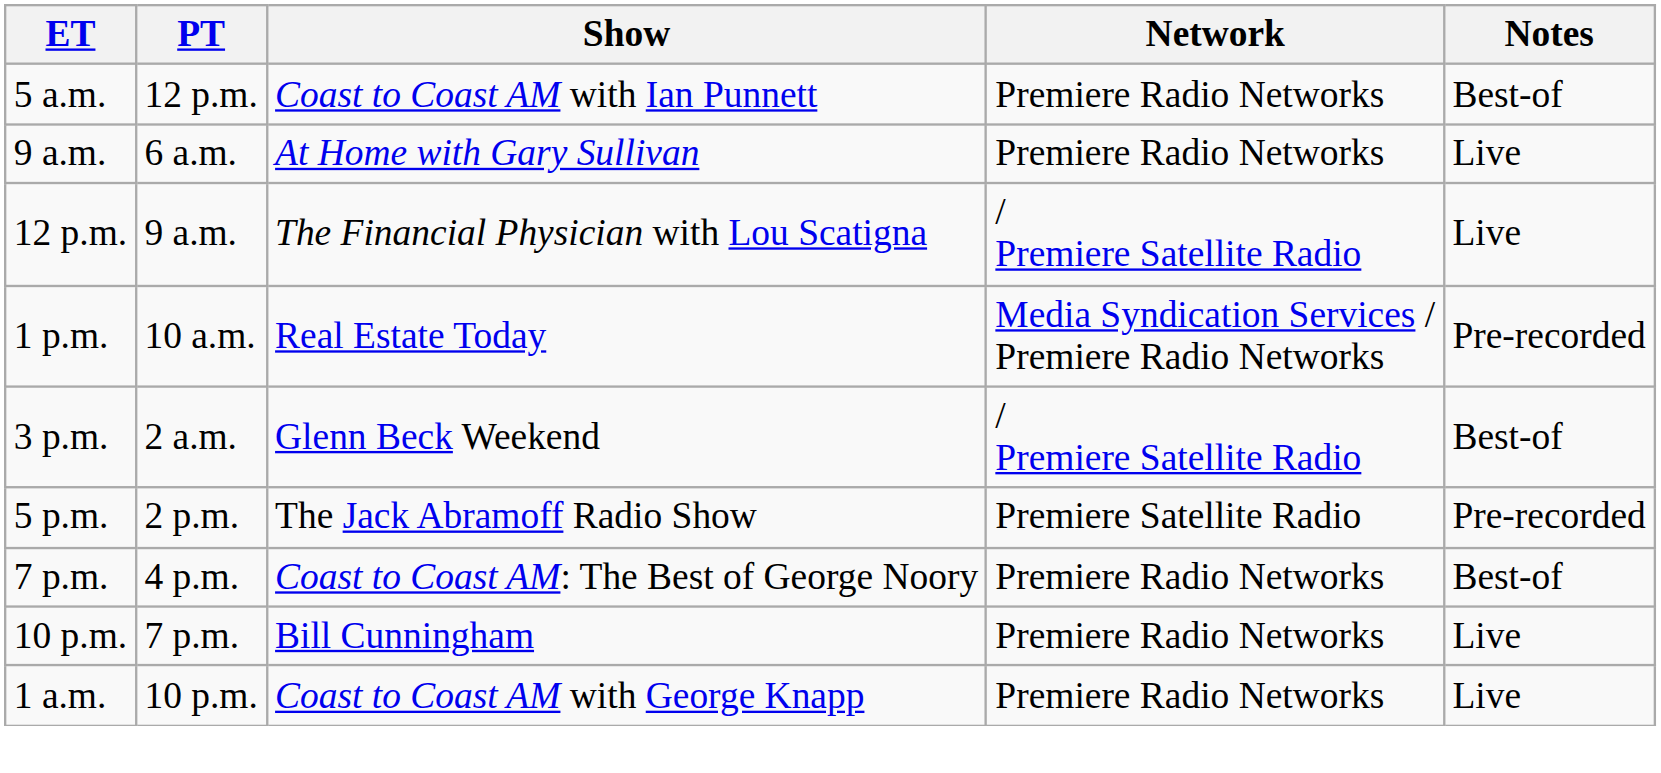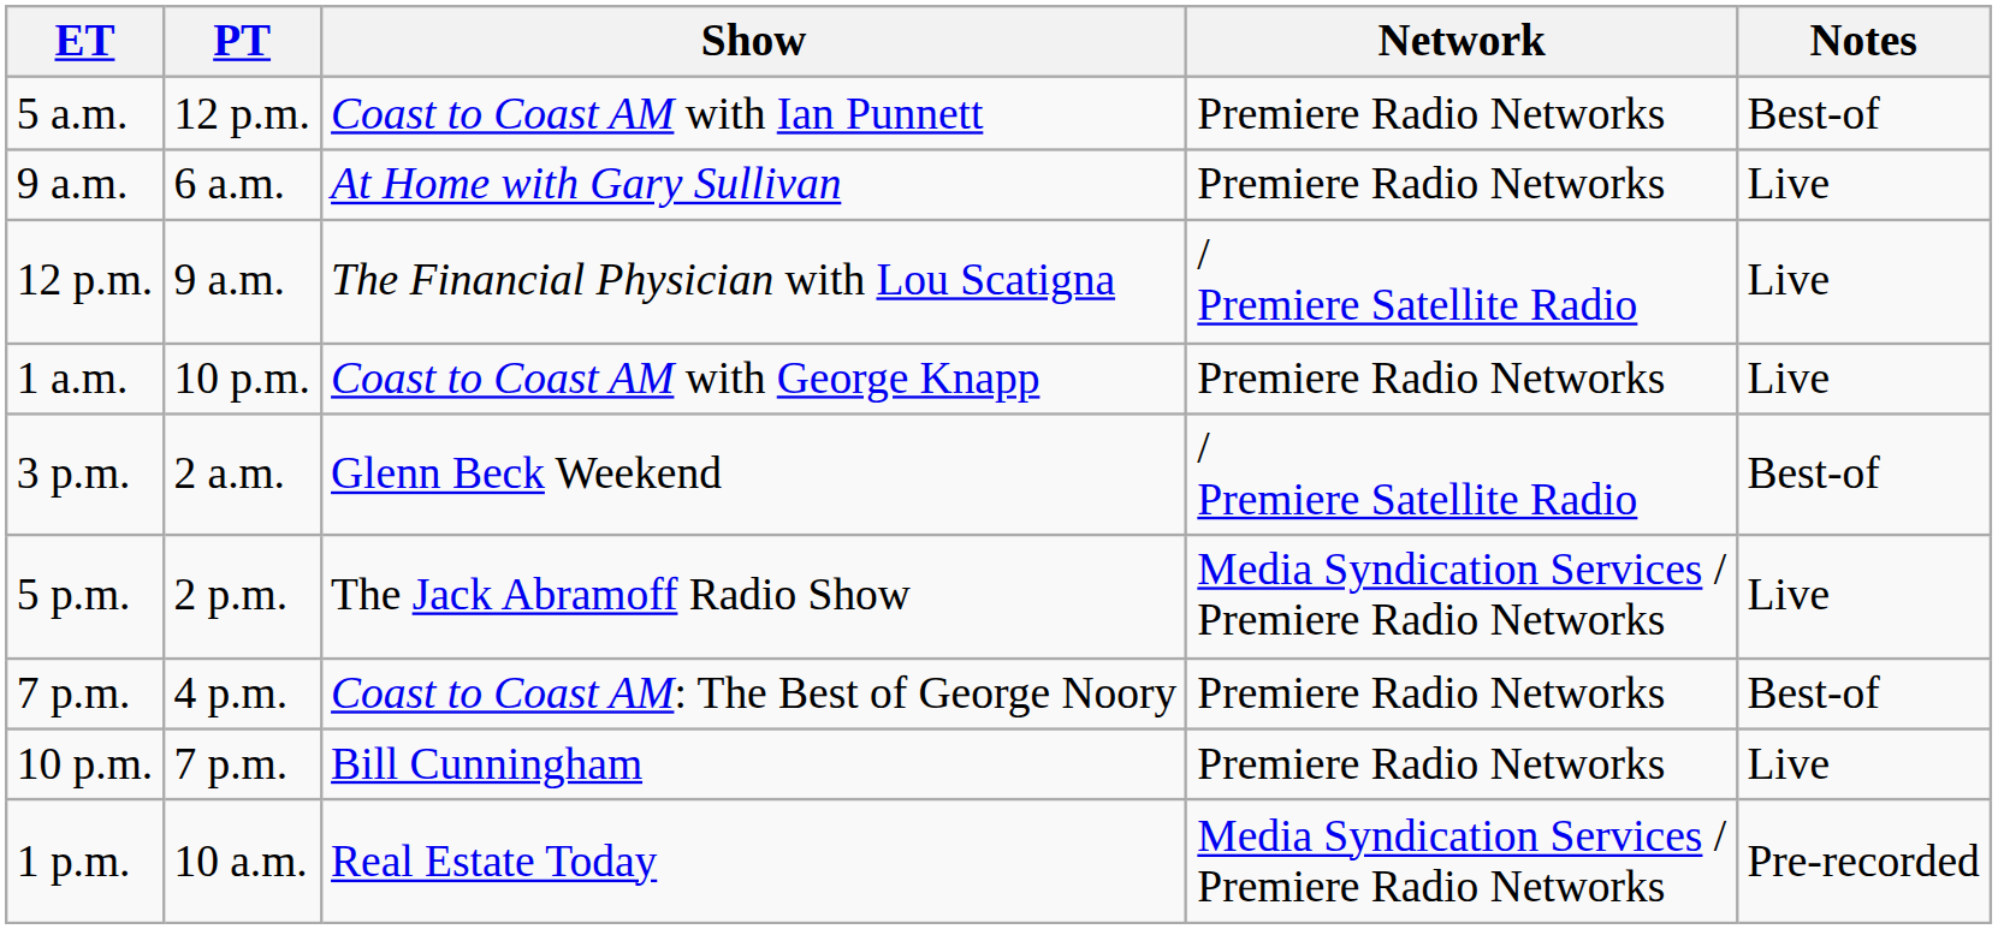rows swapped: 1 p.m. <-> 1 a.m.
5 p.m. | Network: Premiere Satellite Radio -> Media Syndication Services / Premiere Radio Networks
5 p.m. | Notes: Pre-recorded -> Live
